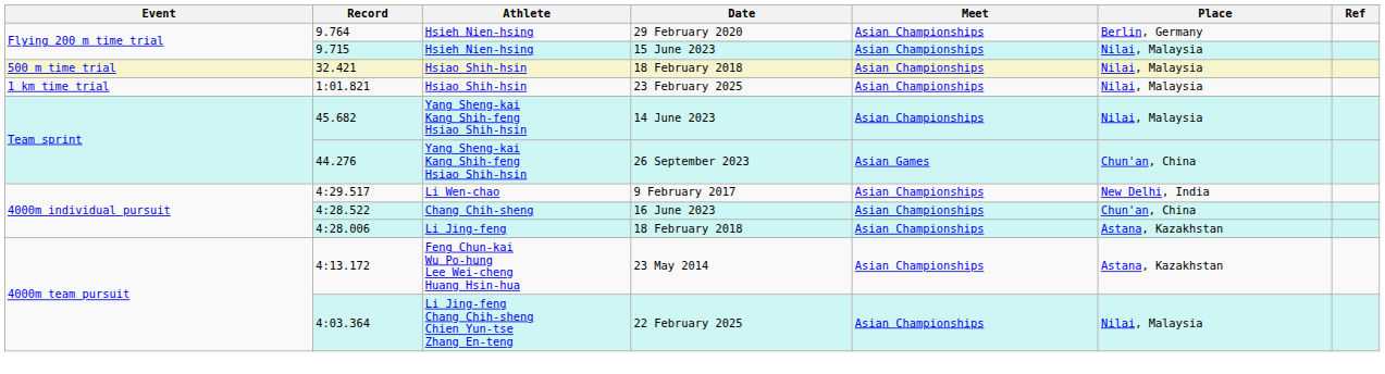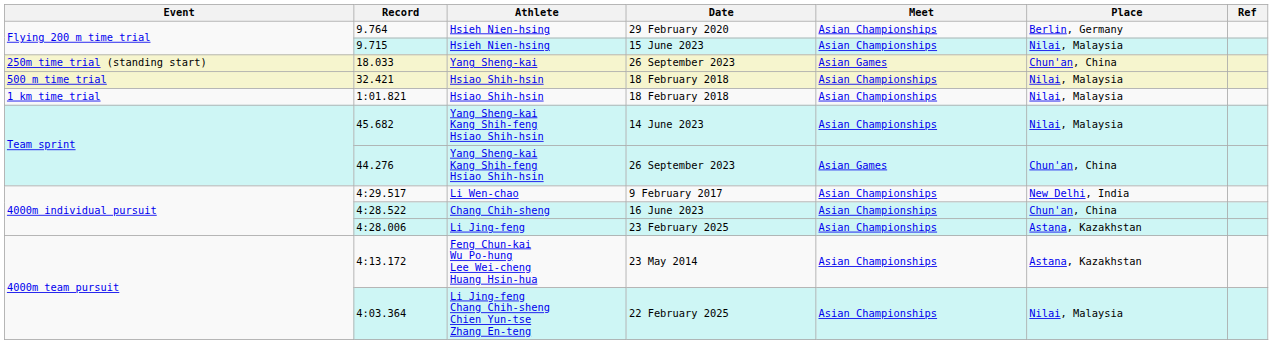+ row: 250m time trial (standing start) | 18.033 | Yang Sheng-kai | 26 September 2023 | Asian Games | Chun'an, China
1:01.821 | Date: 23 February 2025 -> 18 February 2018
4:28.006 | Date: 18 February 2018 -> 23 February 2025
